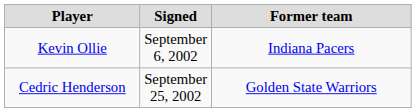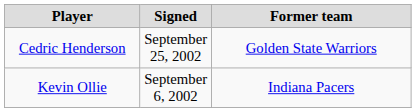rows swapped: Kevin Ollie <-> Cedric Henderson
